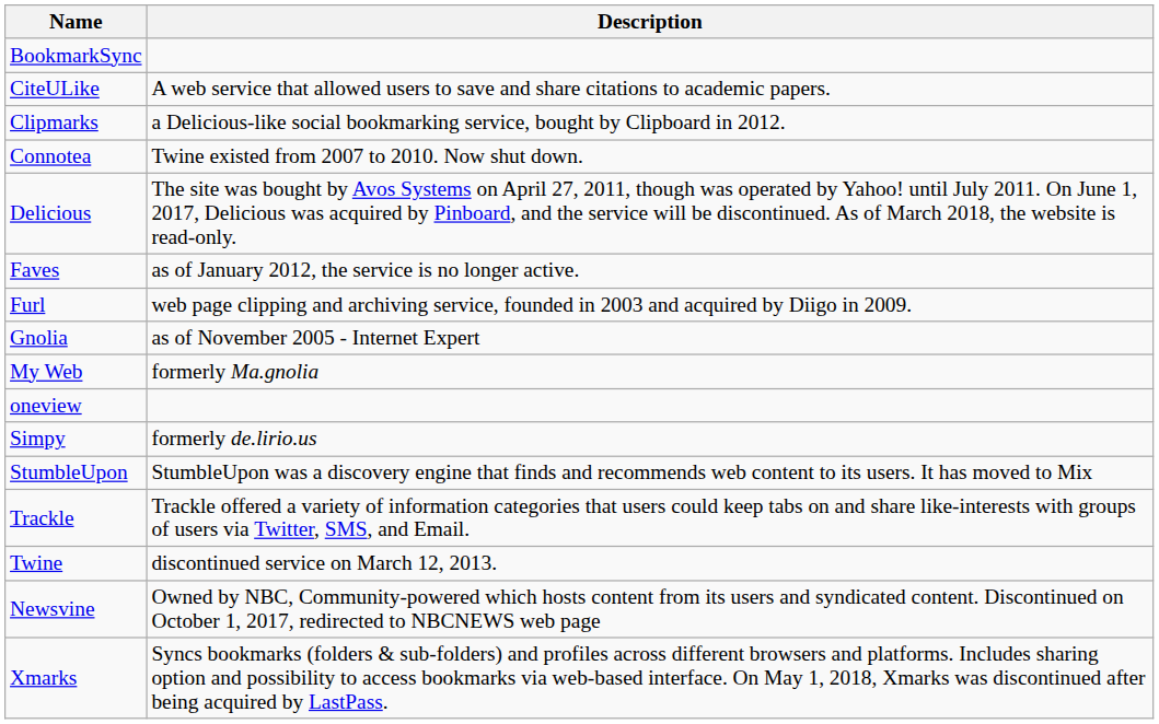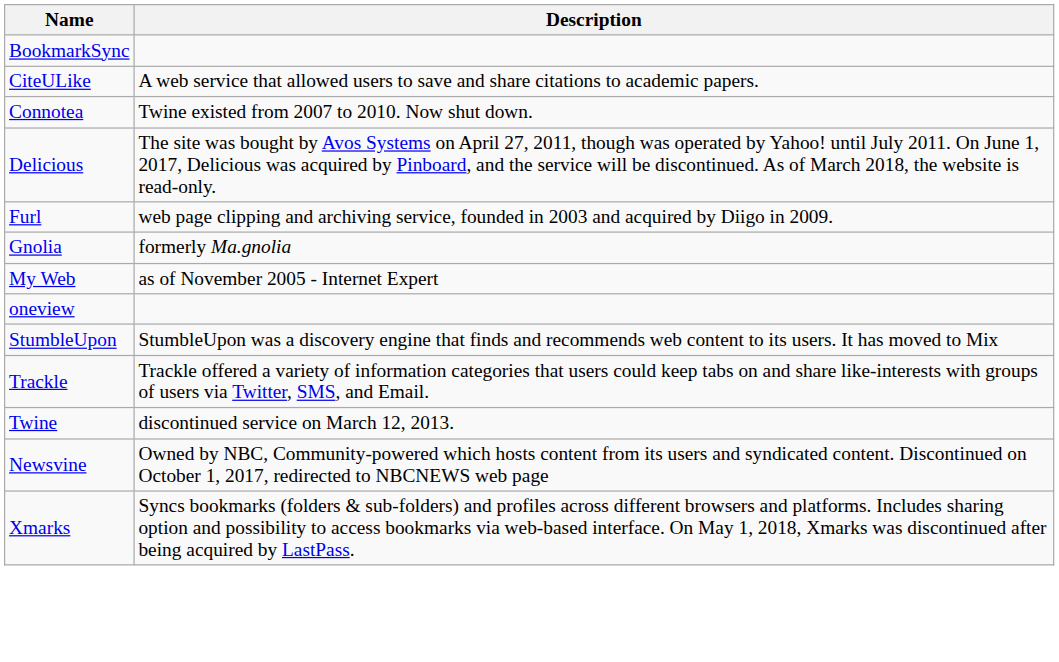- row: Clipmarks | a Delicious-like social bookmarking service, bought by Clipboard in 2012.
- row: Faves | as of January 2012, the service is no longer active.
Gnolia | Description: as of November 2005 - Internet Expert -> formerly Ma.gnolia
My Web | Description: formerly Ma.gnolia -> as of November 2005 - Internet Expert
- row: Simpy | formerly de.lirio.us
